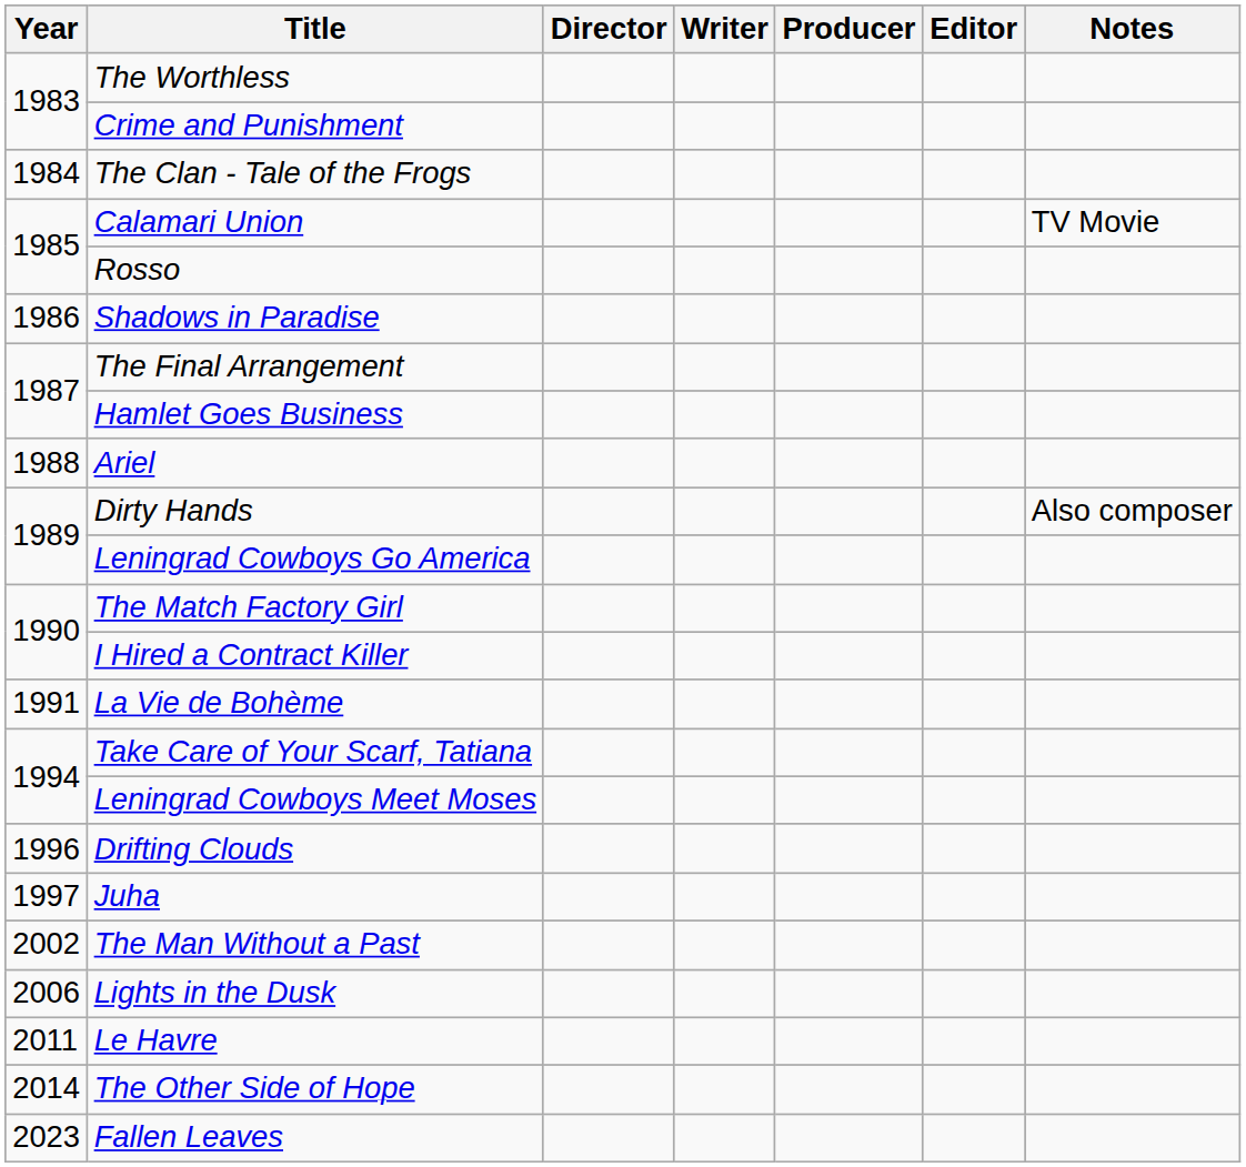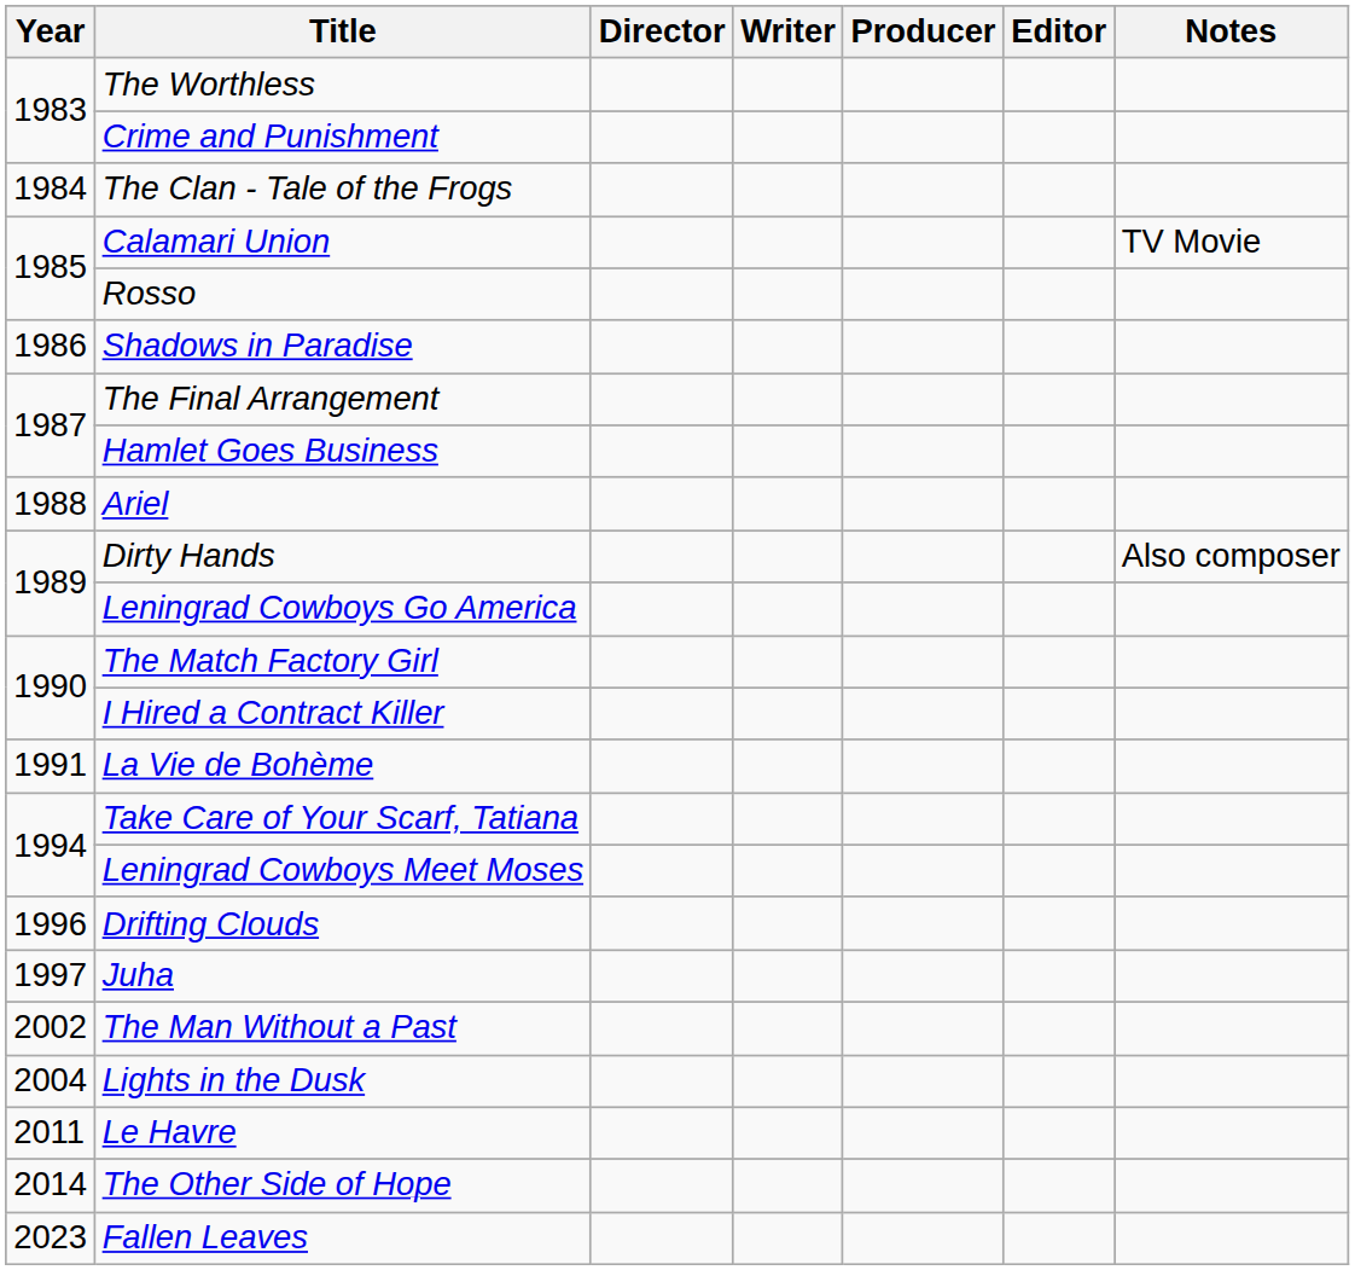Lights in the Dusk | Year: 2006 -> 2004
